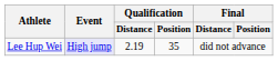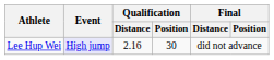Lee Hup Wei | Qualification / Distance: 2.19 -> 2.16
Lee Hup Wei | Qualification / Position: 35 -> 30
